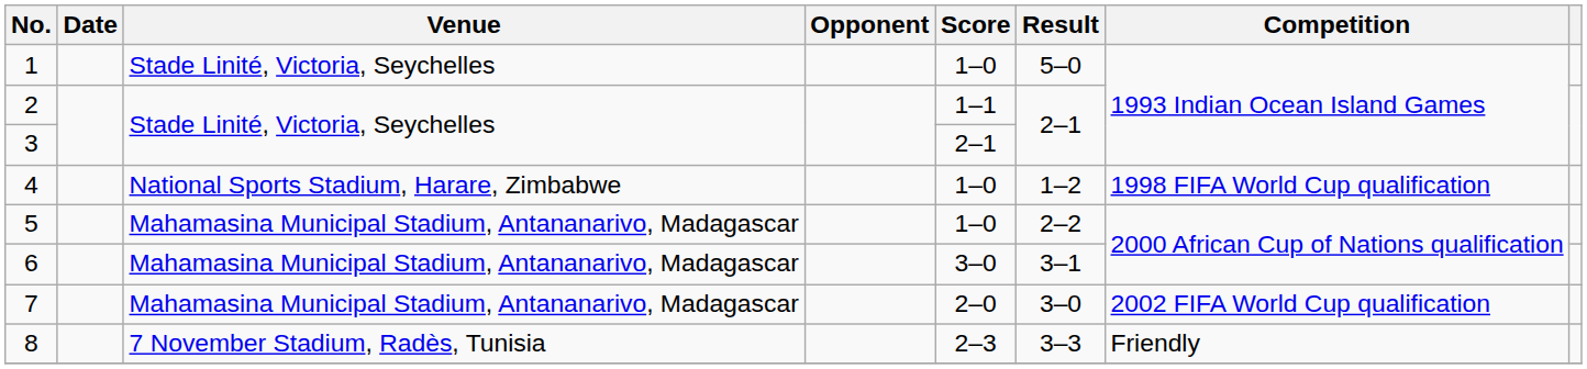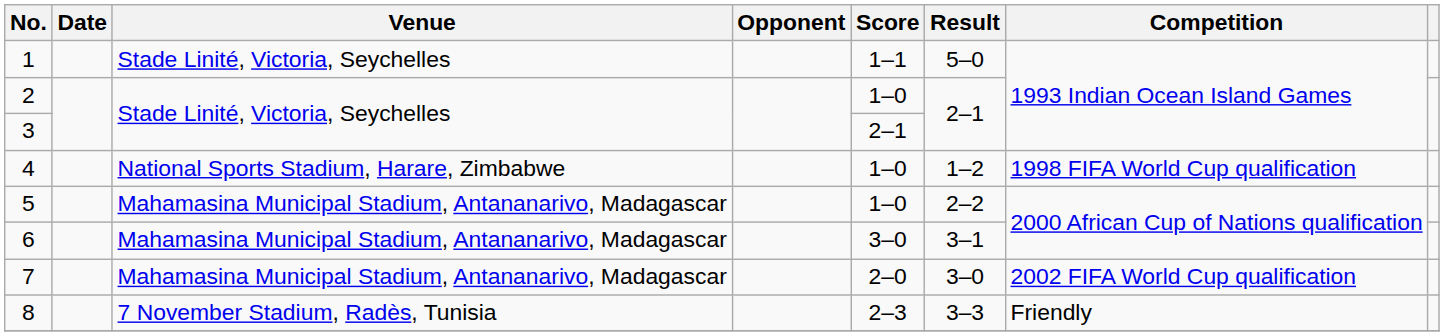1 | Score: 1–0 -> 1–1
2 | Score: 1–1 -> 1–0
